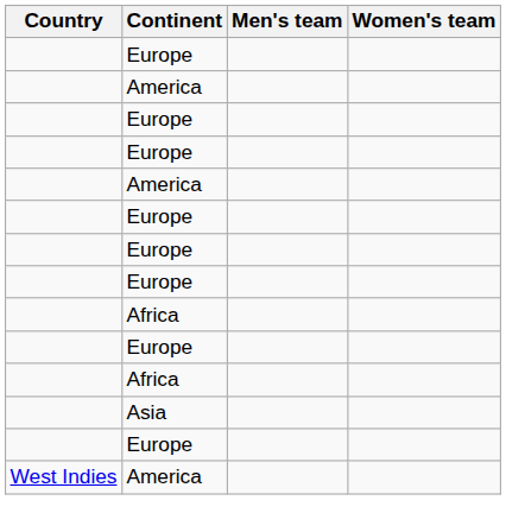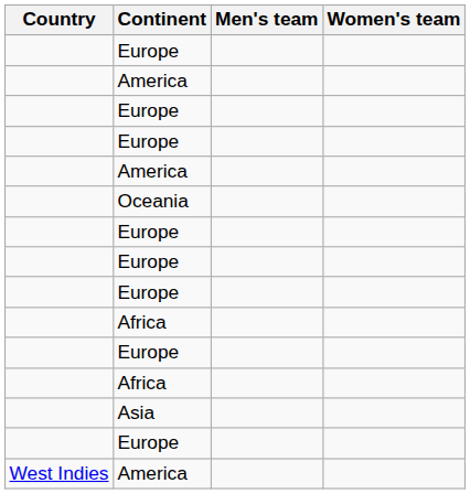+ row: Oceania
